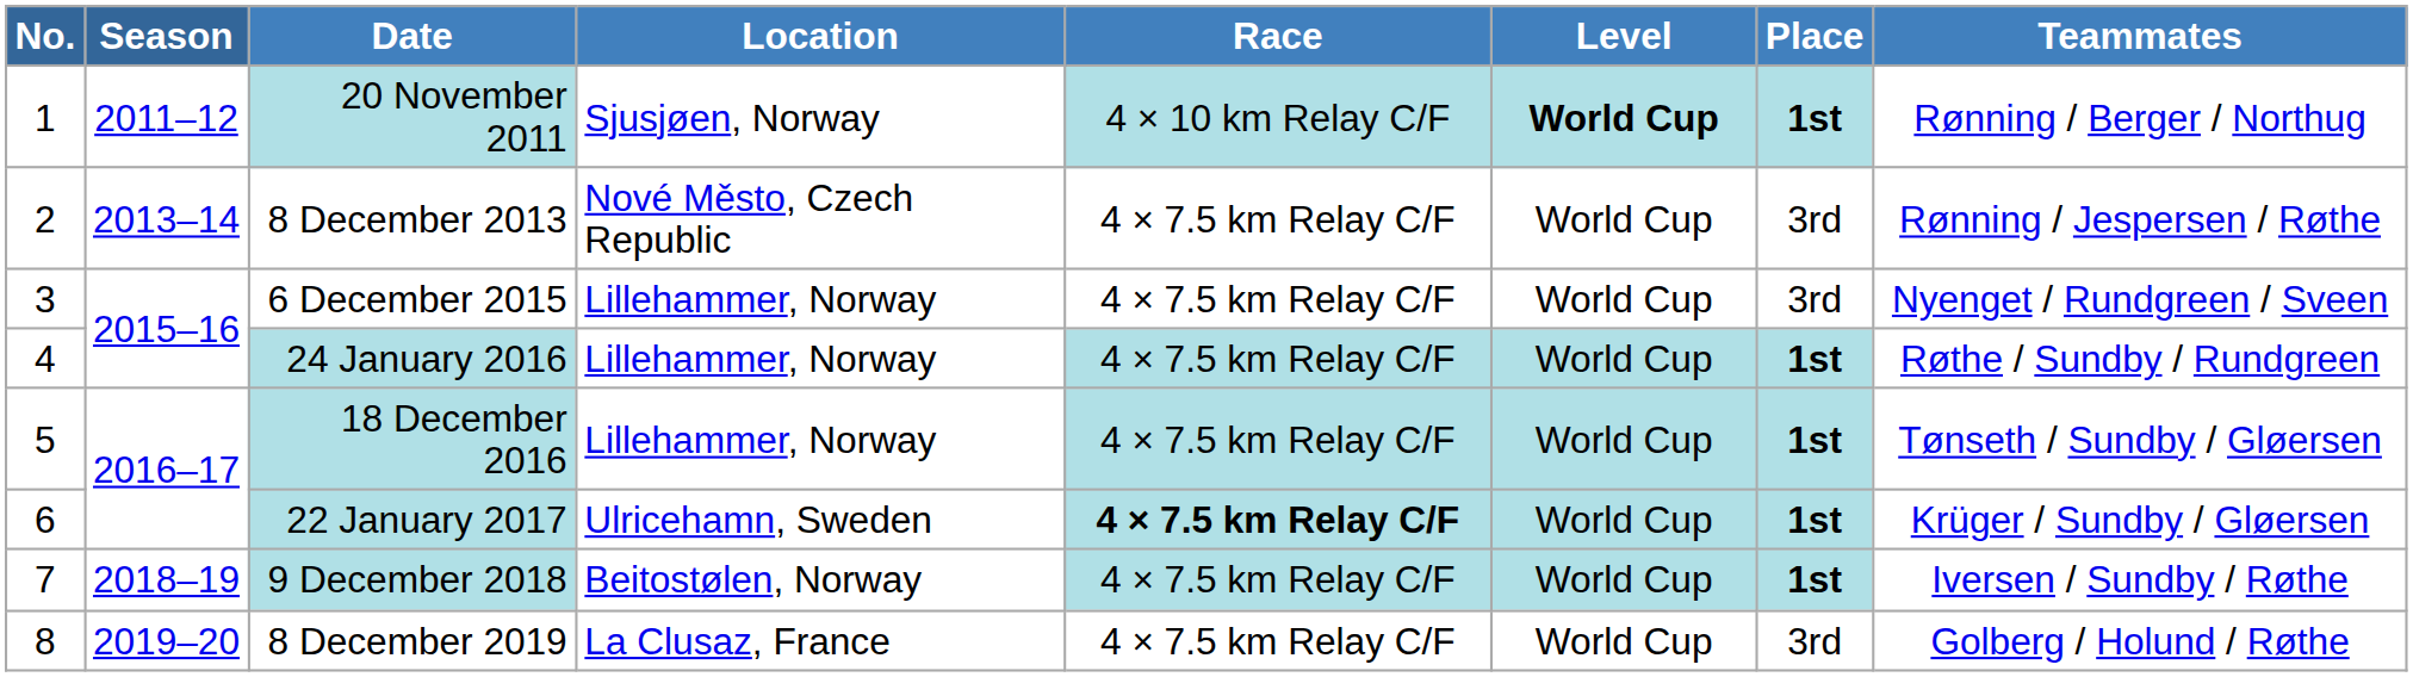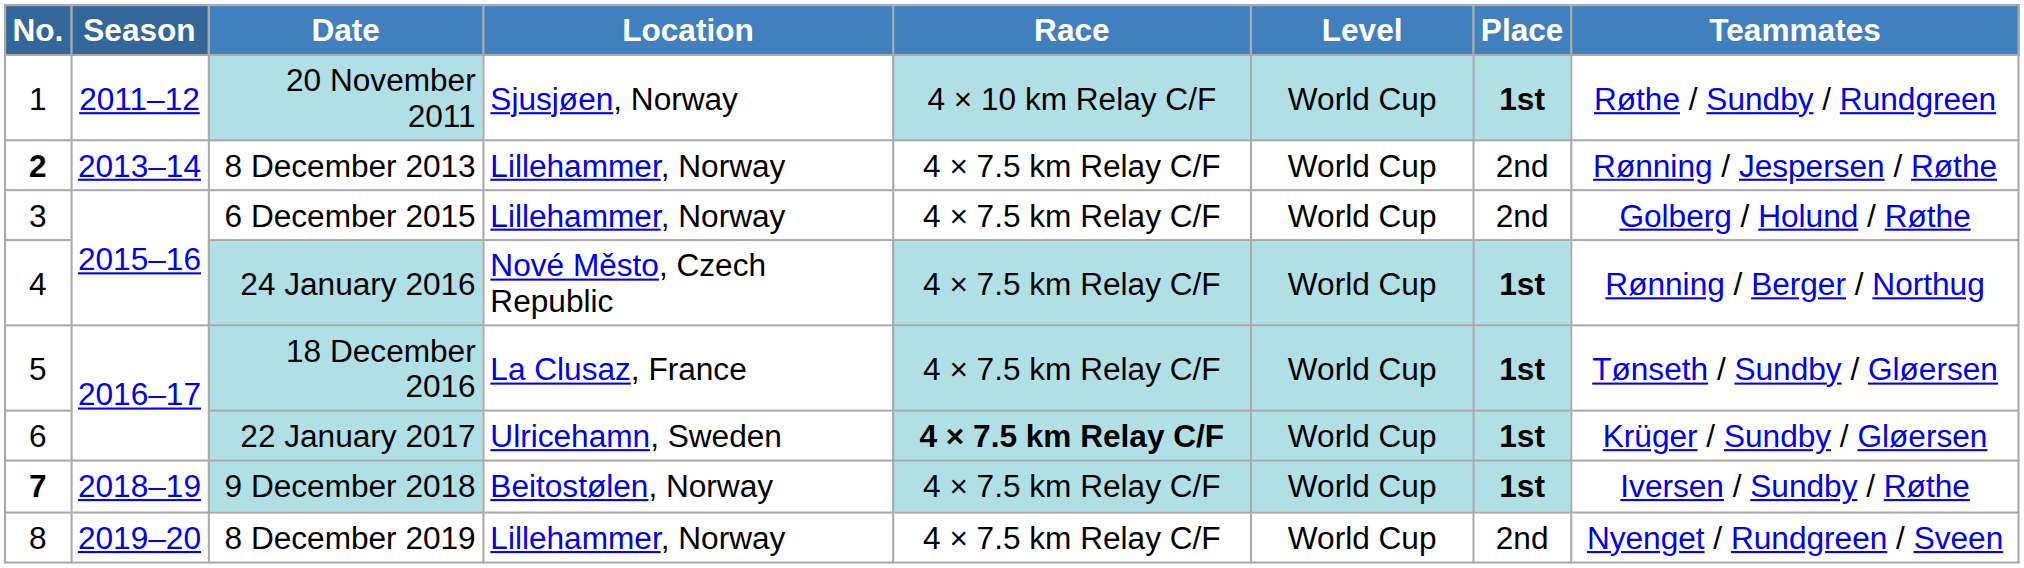20 November 2011 | Level: bold -> normal
20 November 2011 | Teammates: Rønning / Berger / Northug -> Røthe / Sundby / Rundgreen
8 December 2013 | No.: normal -> bold
8 December 2013 | Location: Nové Město, Czech Republic -> Lillehammer, Norway
8 December 2013 | Place: 3rd -> 2nd
6 December 2015 | Place: 3rd -> 2nd
6 December 2015 | Teammates: Nyenget / Rundgreen / Sveen -> Golberg / Holund / Røthe
24 January 2016 | Location: Lillehammer, Norway -> Nové Město, Czech Republic
24 January 2016 | Teammates: Røthe / Sundby / Rundgreen -> Rønning / Berger / Northug
18 December 2016 | Location: Lillehammer, Norway -> La Clusaz, France
9 December 2018 | No.: normal -> bold
8 December 2019 | Location: La Clusaz, France -> Lillehammer, Norway
8 December 2019 | Place: 3rd -> 2nd
8 December 2019 | Teammates: Golberg / Holund / Røthe -> Nyenget / Rundgreen / Sveen
